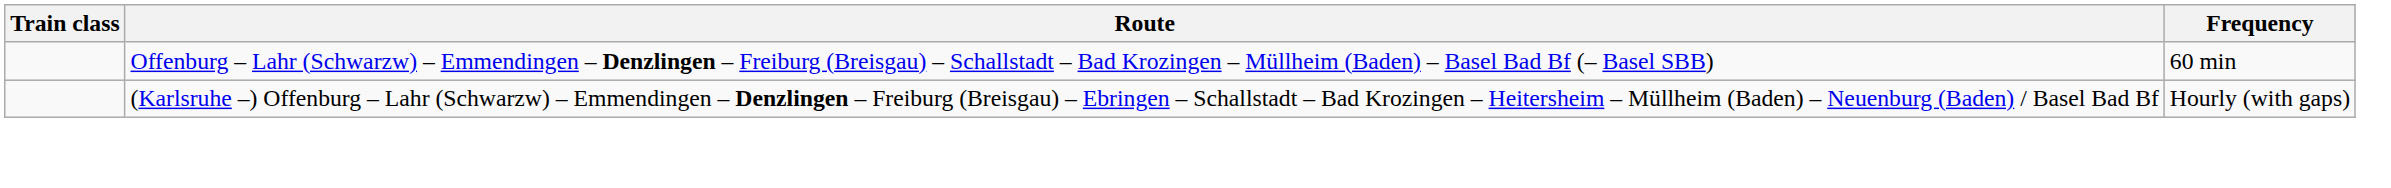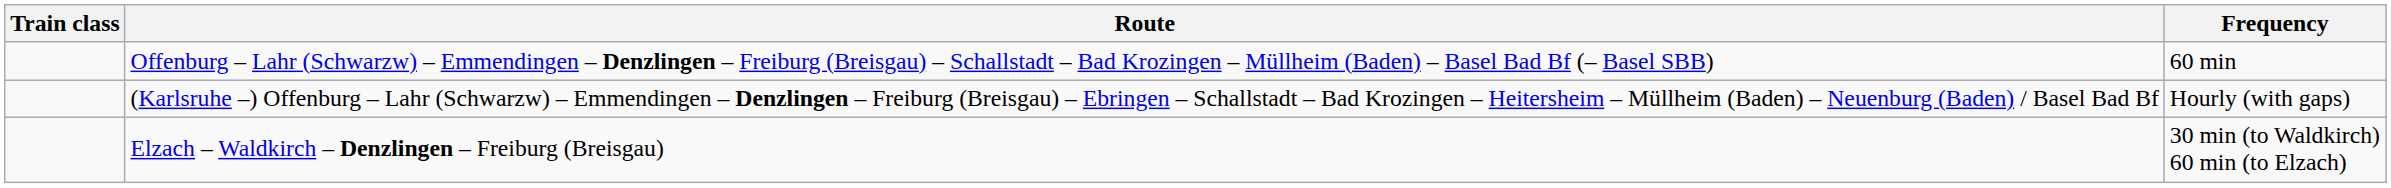+ row: Elzach – Waldkirch – Denzlingen – Freiburg (Breisgau) | 30 min (to Waldkirch) 60 min (to Elzach)
